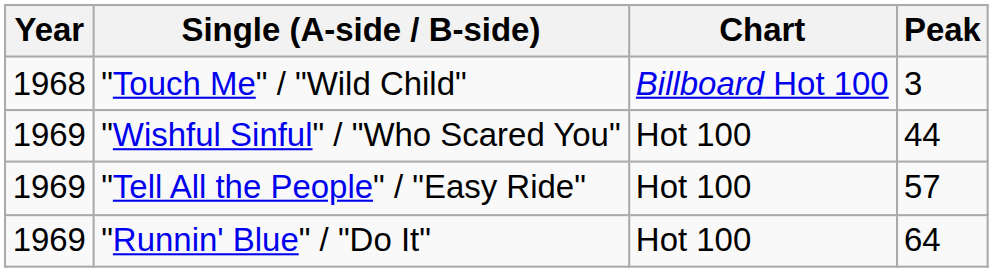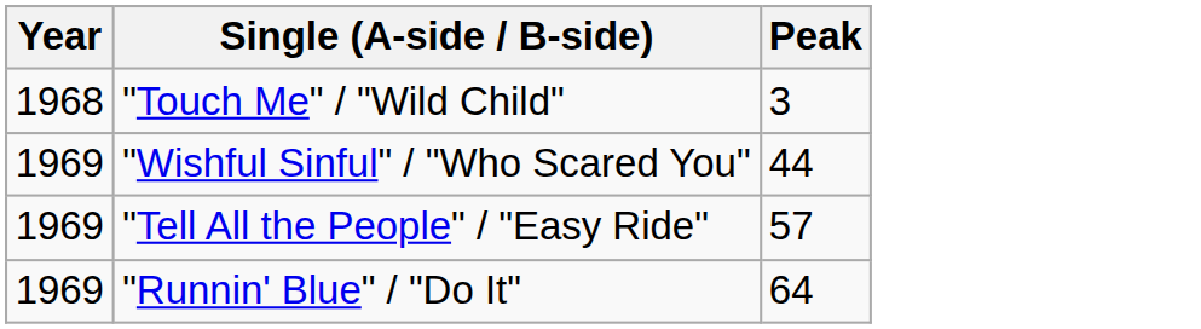- column: Chart | Billboard Hot 100 | Hot 100 | Hot 100 | Hot 100
